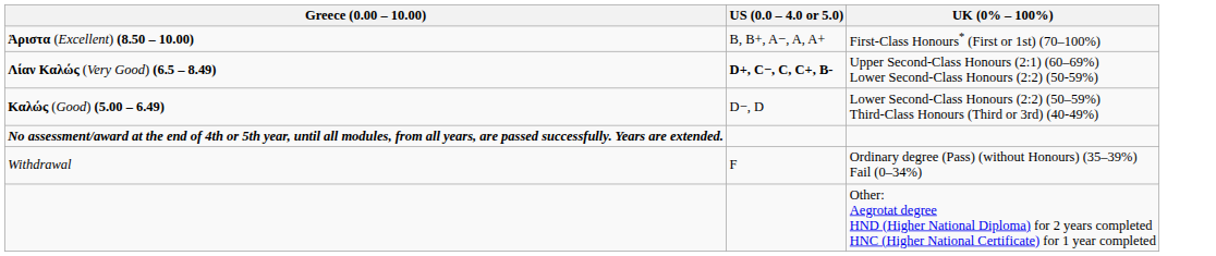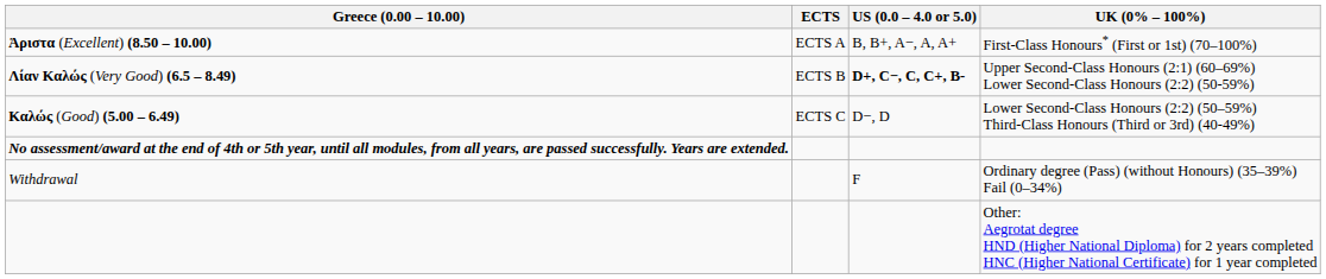+ column: ECTS | ECTS A | ECTS B | ECTS C
